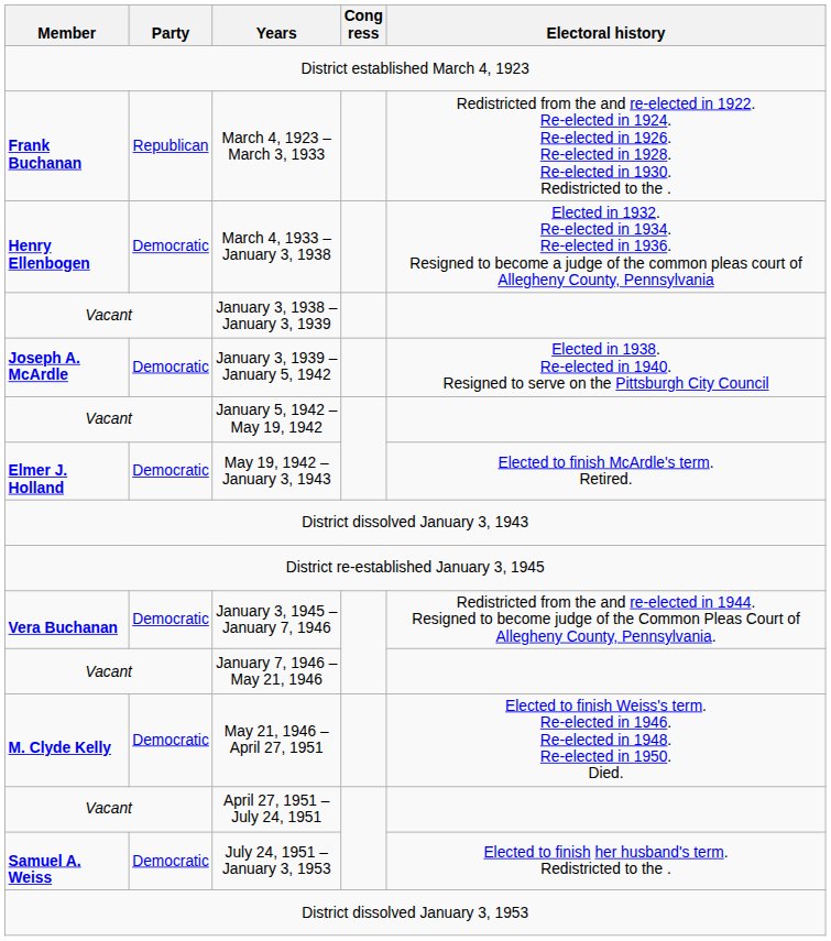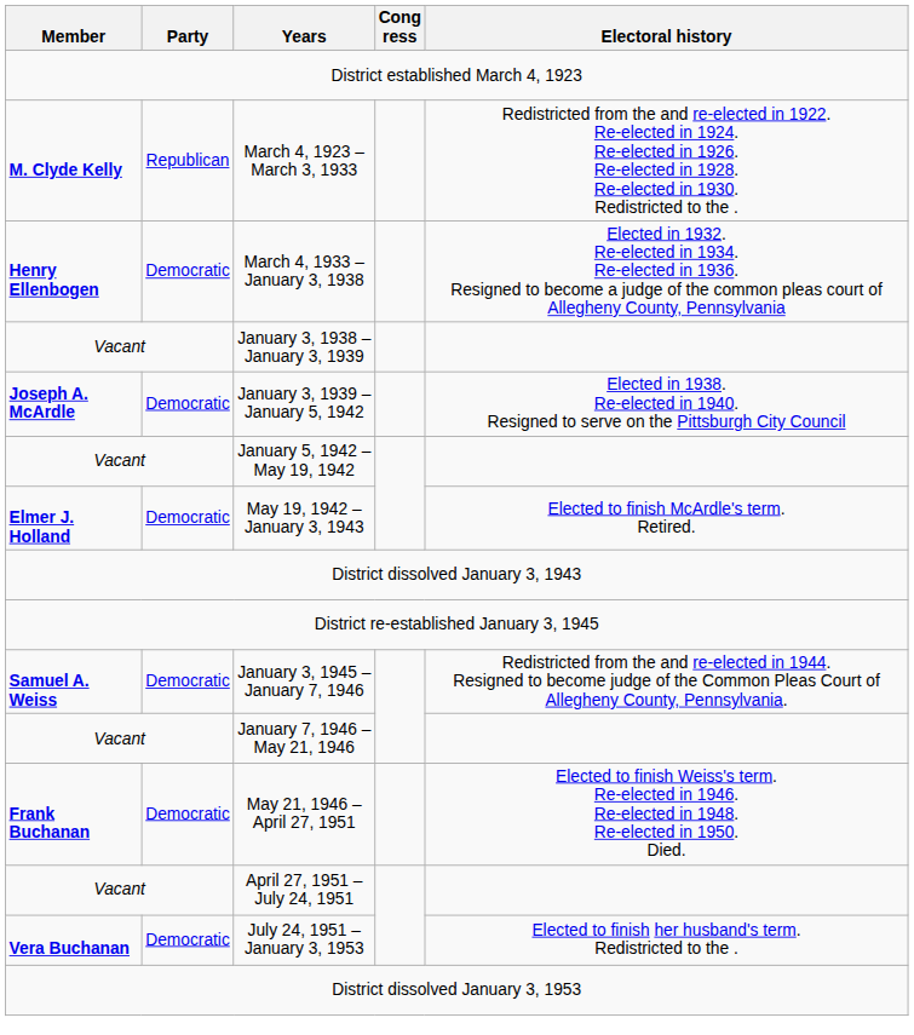March 4, 1923 – March 3, 1933 | Member: Frank Buchanan -> M. Clyde Kelly
January 3, 1945 – January 7, 1946 | Member: Vera Buchanan -> Samuel A. Weiss
May 21, 1946 – April 27, 1951 | Member: M. Clyde Kelly -> Frank Buchanan
July 24, 1951 – January 3, 1953 | Member: Samuel A. Weiss -> Vera Buchanan
